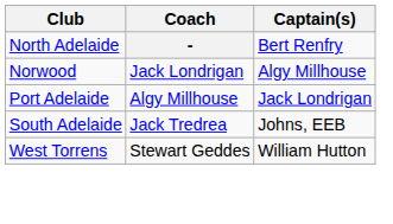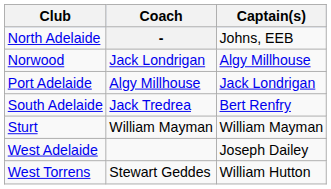North Adelaide | Captain(s): Bert Renfry -> Johns, EEB
South Adelaide | Captain(s): Johns, EEB -> Bert Renfry
+ row: Sturt | William Mayman | William Mayman
+ row: West Adelaide | Joseph Dailey
